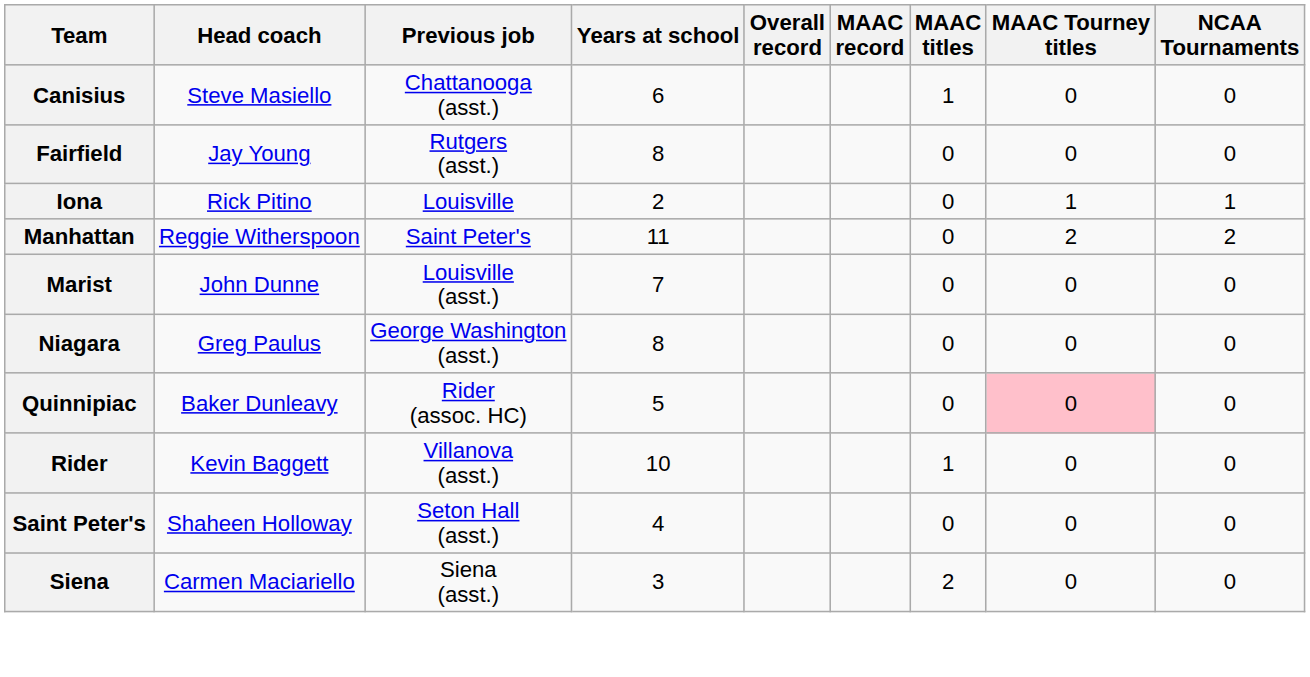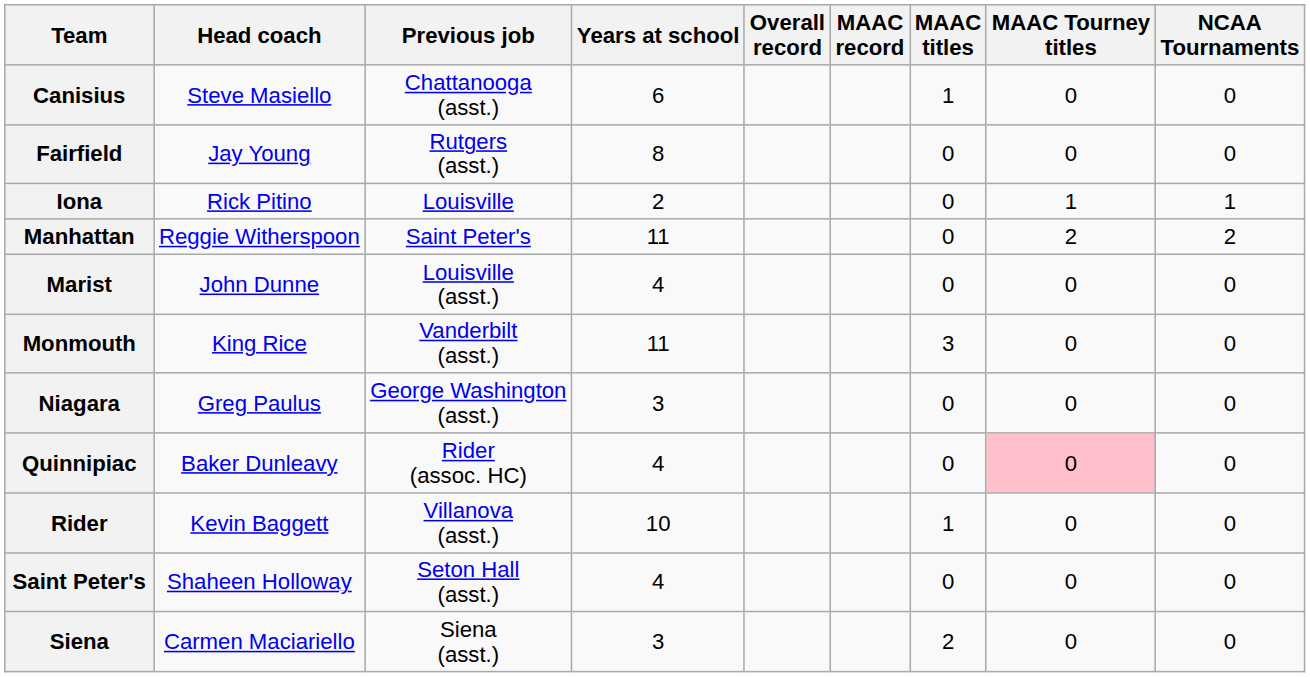Marist | Years at school: 7 -> 4
+ row: Monmouth | King Rice | Vanderbilt (asst.) | 11 | 3 | 0 | 0
Niagara | Years at school: 8 -> 3
Quinnipiac | Years at school: 5 -> 4
